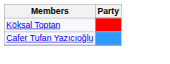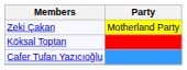+ row: Zeki Çakan | Motherland Party
